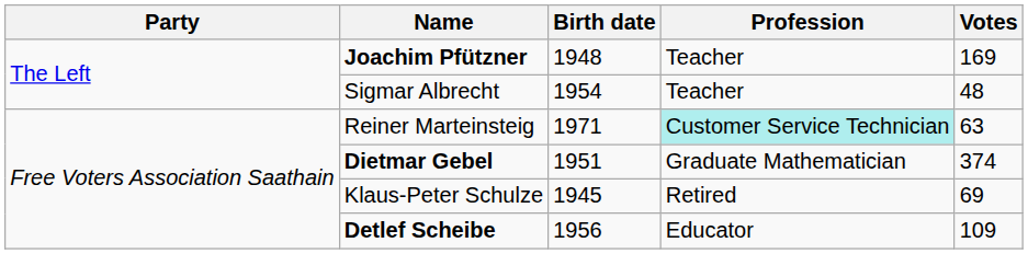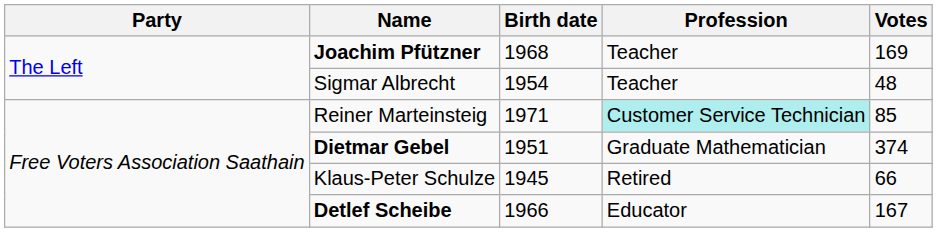Joachim Pfützner | Birth date: 1948 -> 1968
Reiner Marteinsteig | Votes: 63 -> 85
Klaus-Peter Schulze | Votes: 69 -> 66
Detlef Scheibe | Birth date: 1956 -> 1966
Detlef Scheibe | Votes: 109 -> 167
